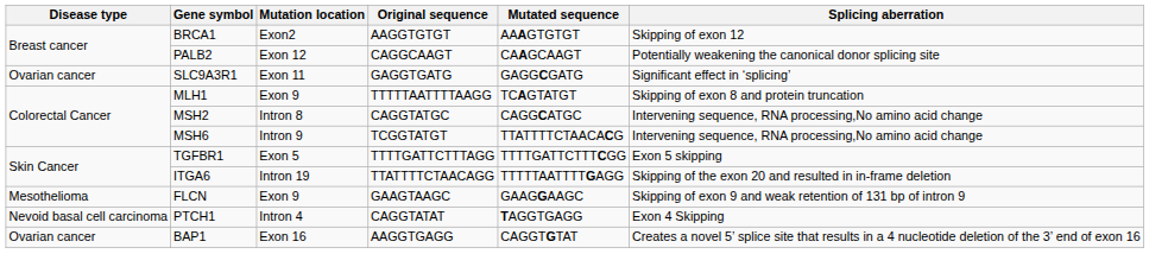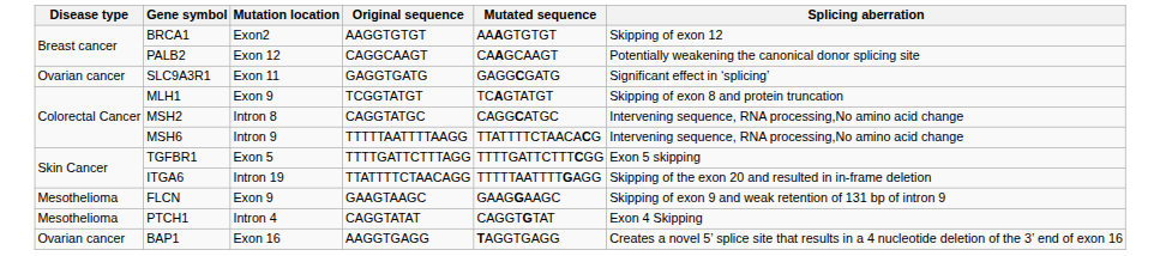MLH1 | Original sequence: TTTTTAATTTTAAGG -> TCGGTATGT
MSH6 | Original sequence: TCGGTATGT -> TTTTTAATTTTAAGG
PTCH1 | Disease type: Nevoid basal cell carcinoma -> Mesothelioma
PTCH1 | Mutated sequence: TAGGTGAGG -> CAGGTGTAT
BAP1 | Mutated sequence: CAGGTGTAT -> TAGGTGAGG
